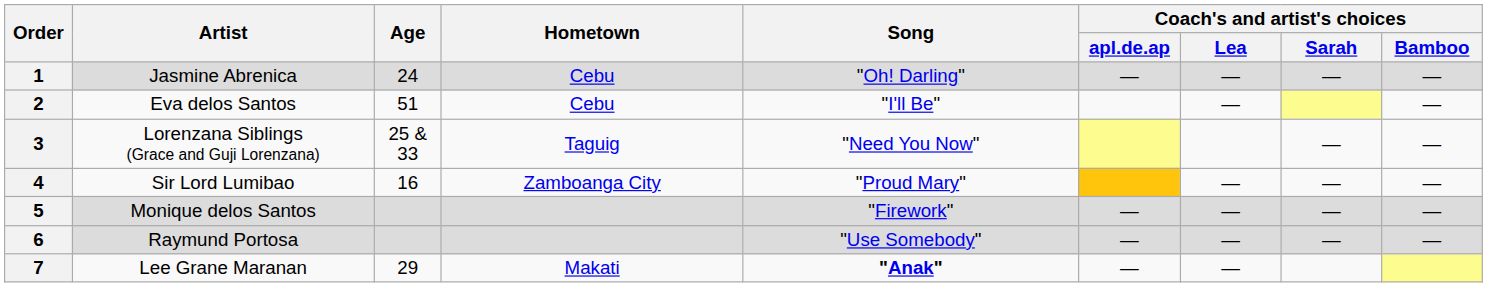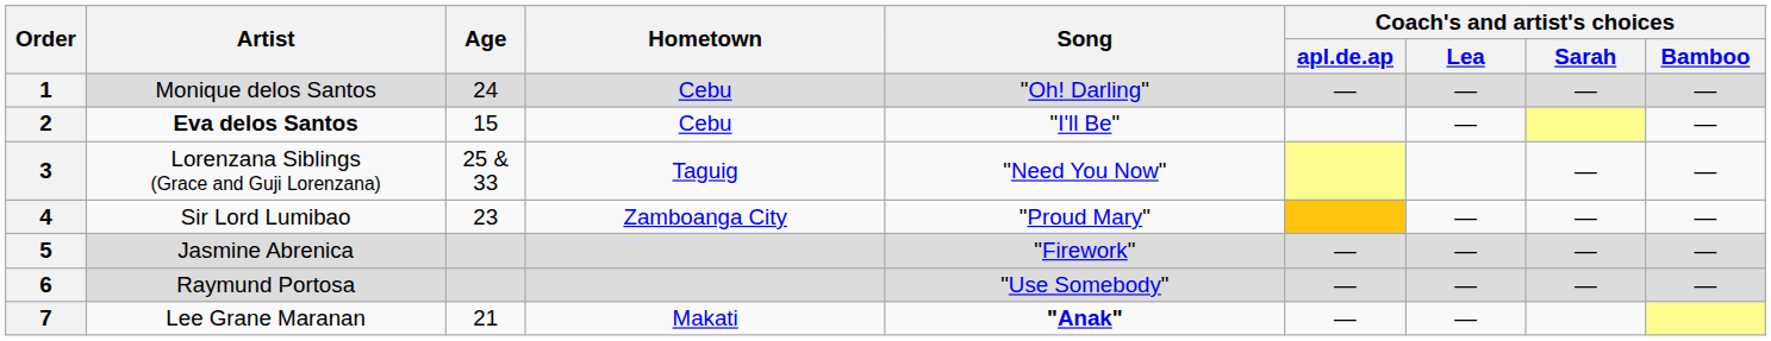1 | Artist: Jasmine Abrenica -> Monique delos Santos
2 | Artist: normal -> bold
2 | Age: 51 -> 15
4 | Age: 16 -> 23
5 | Artist: Monique delos Santos -> Jasmine Abrenica
7 | Age: 29 -> 21
